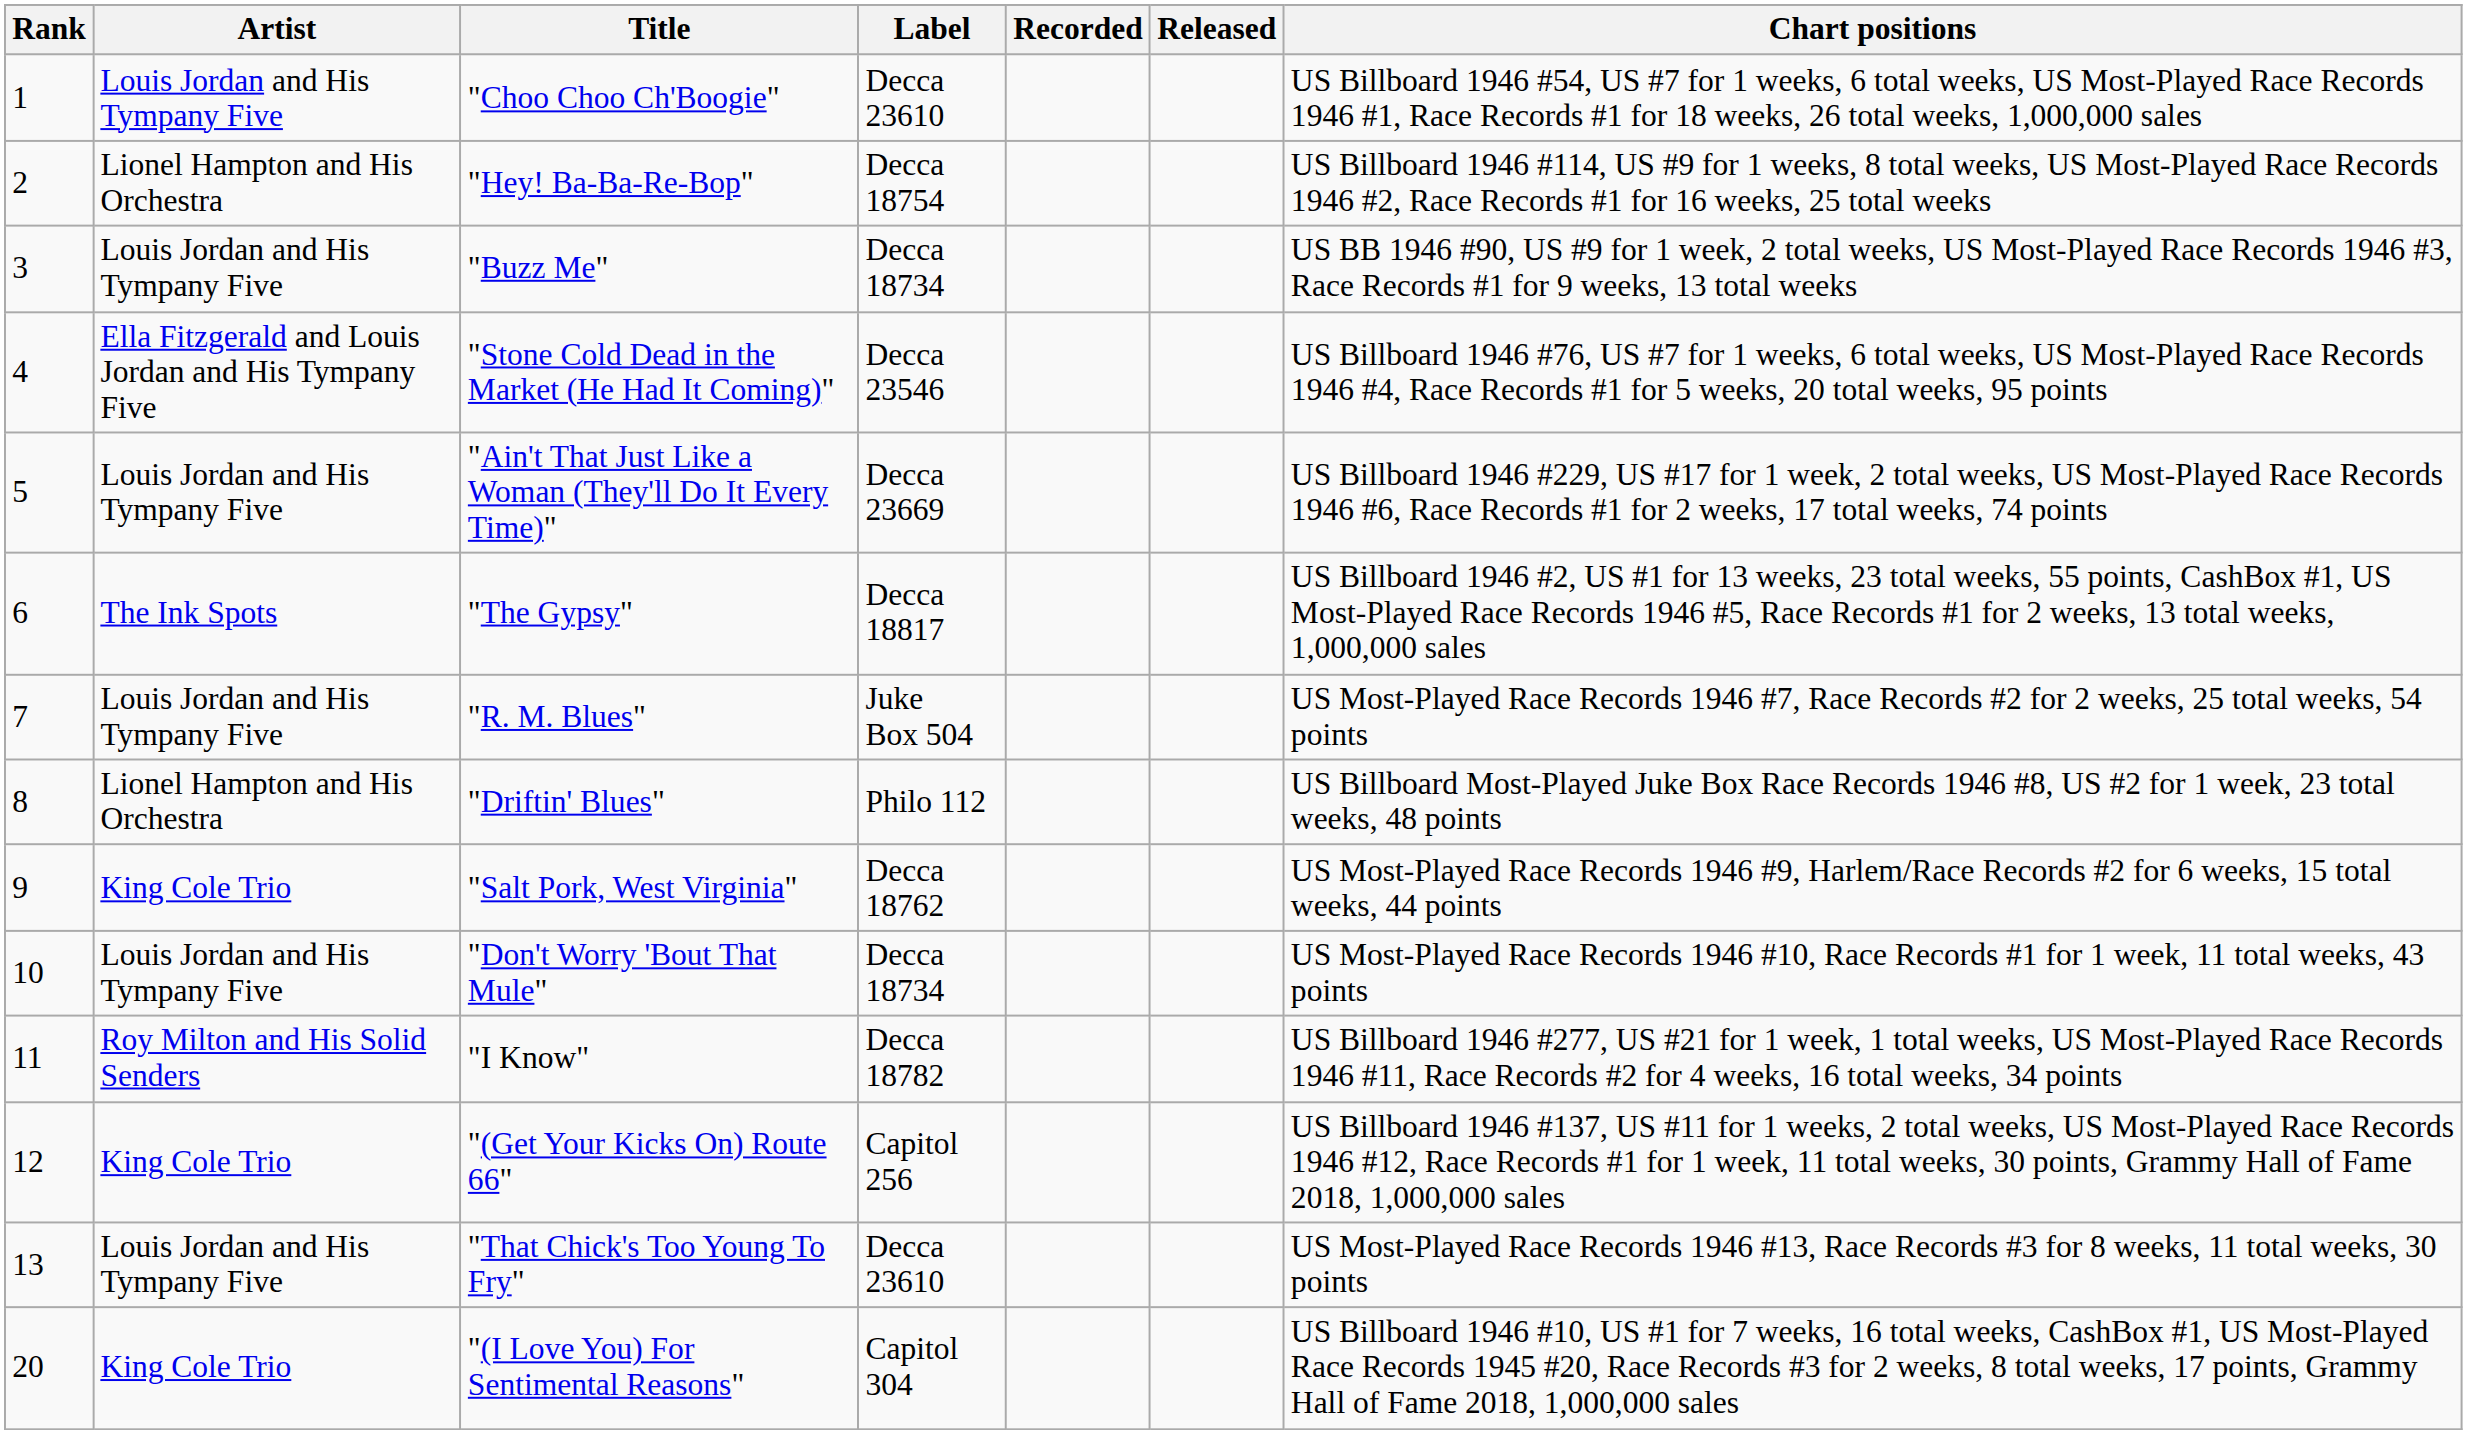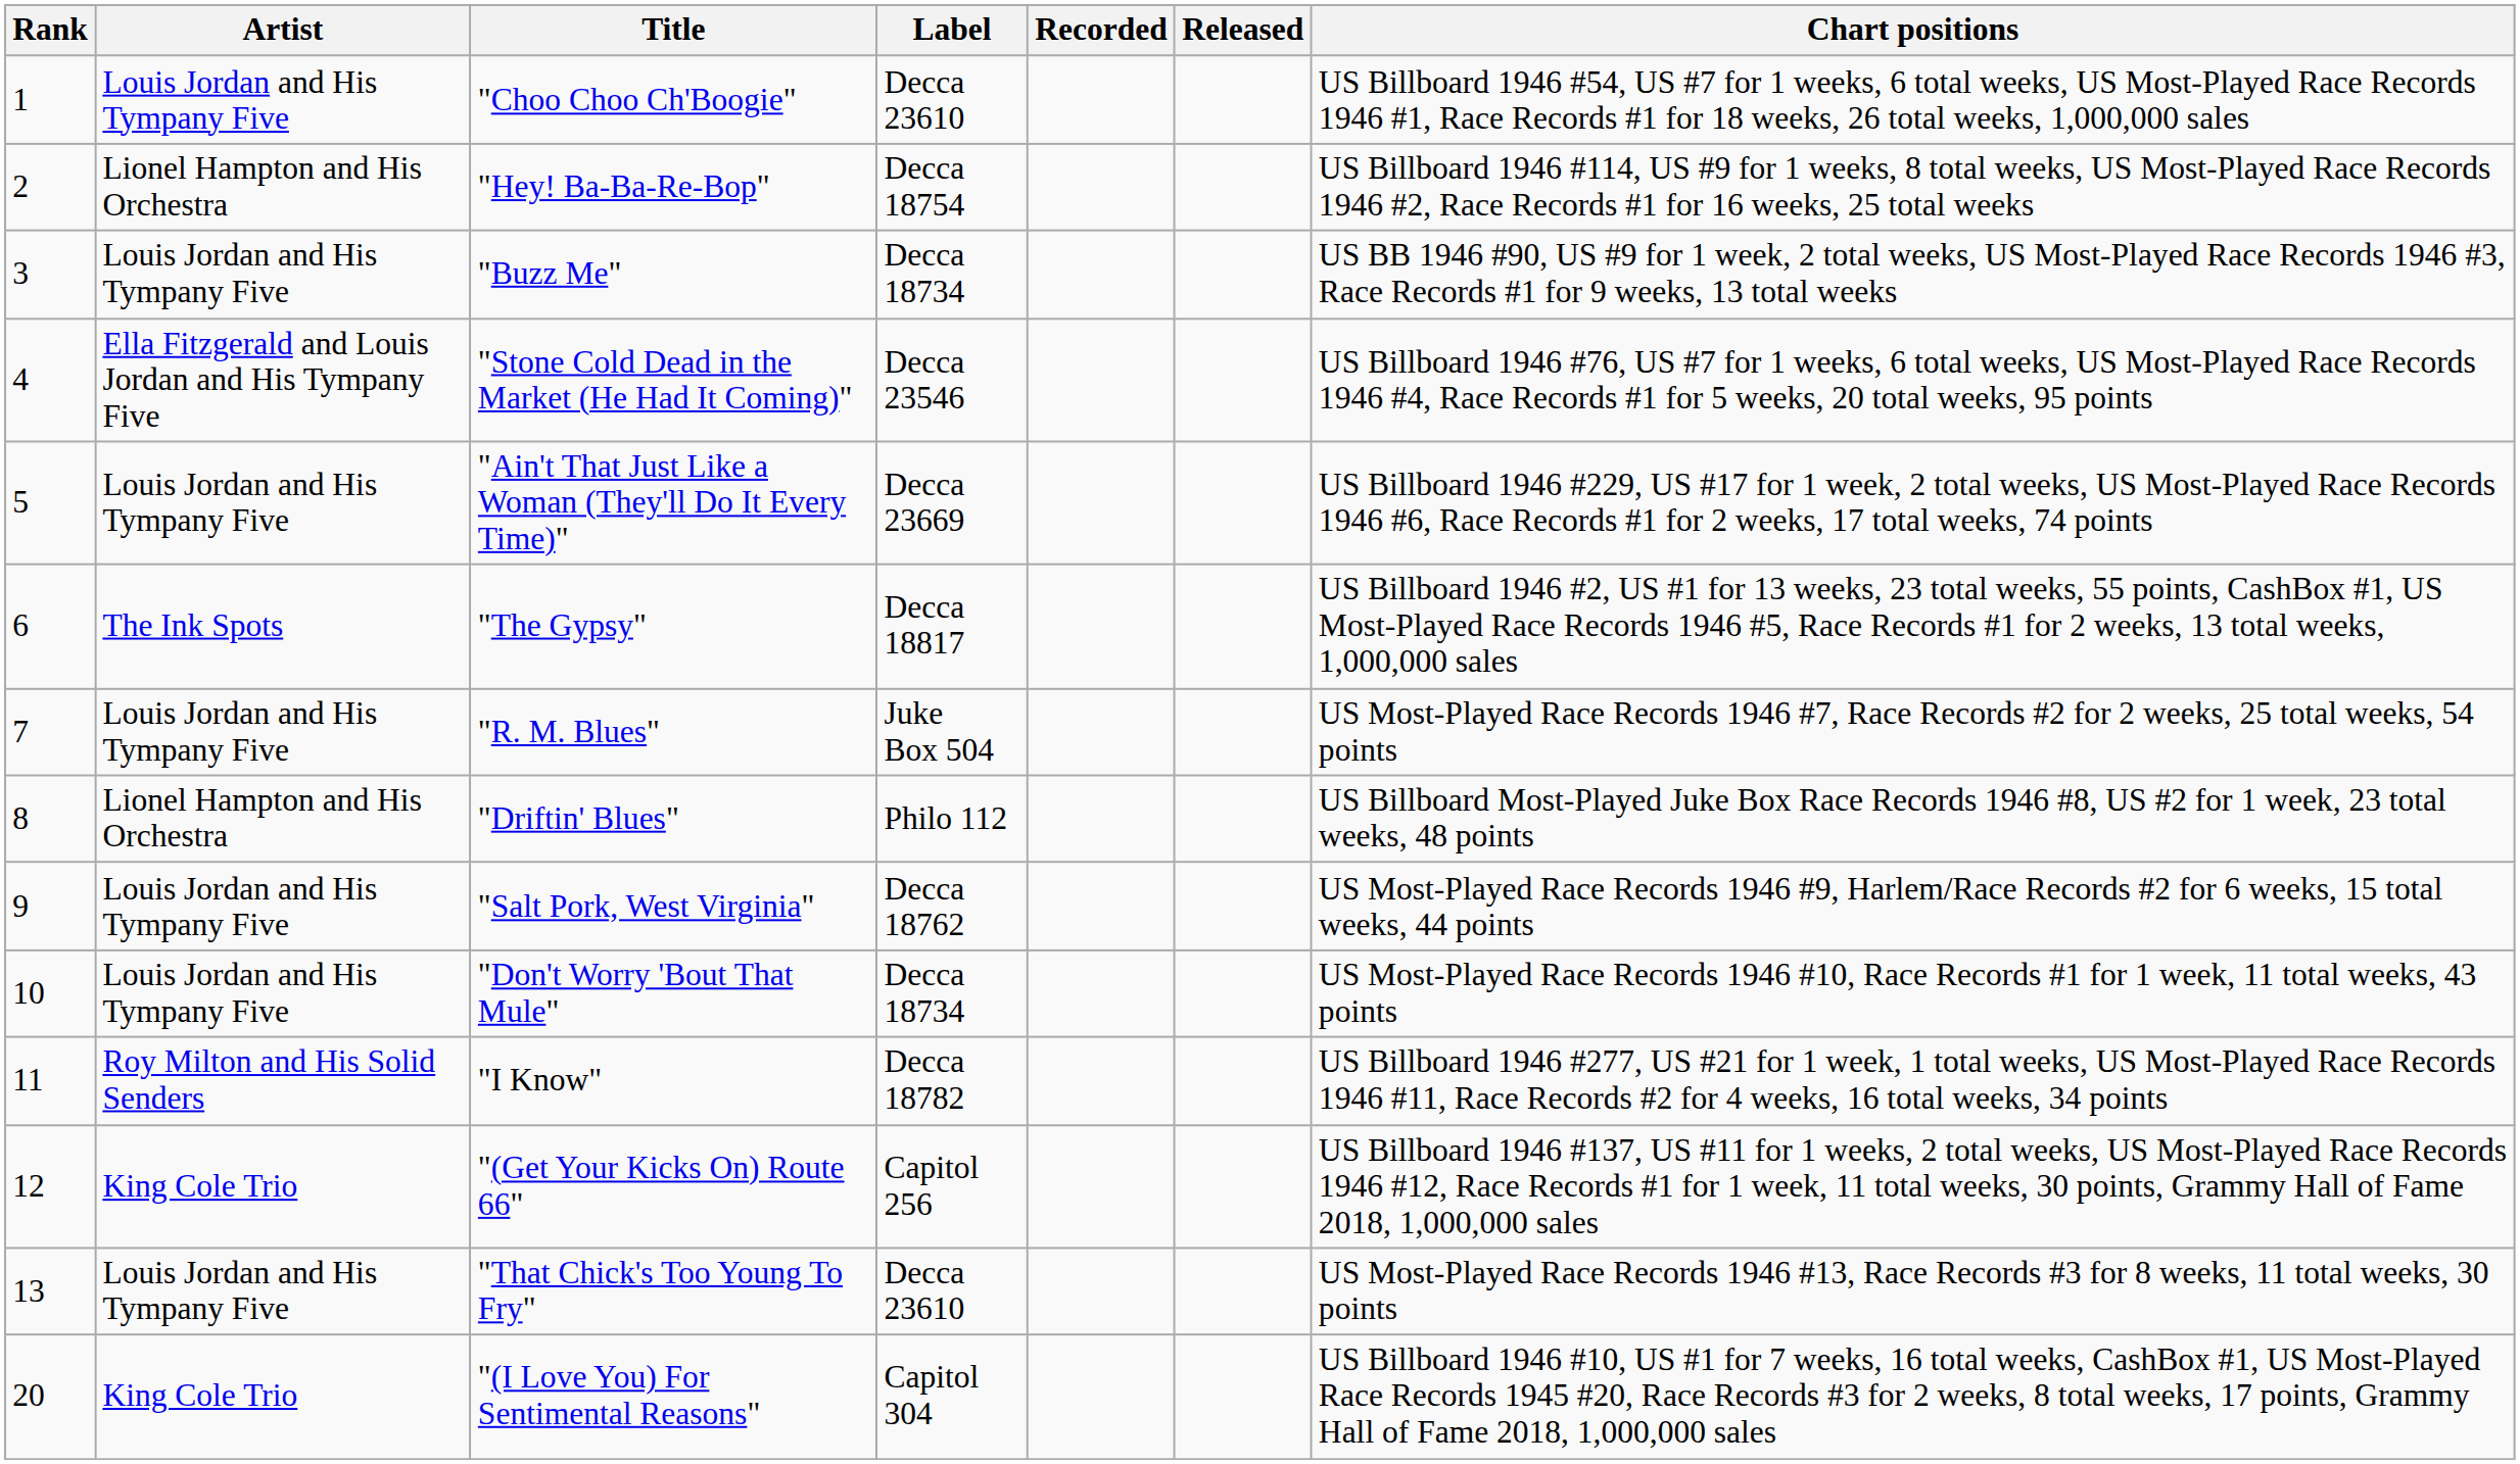"Salt Pork, West Virginia" | Artist: King Cole Trio -> Louis Jordan and His Tympany Five
